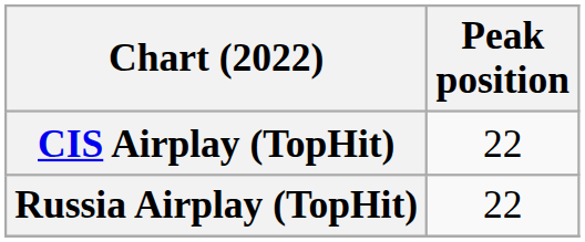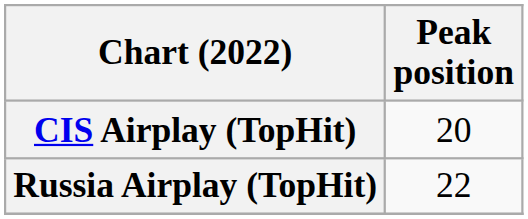CIS Airplay (TopHit) | Peak position: 22 -> 20
